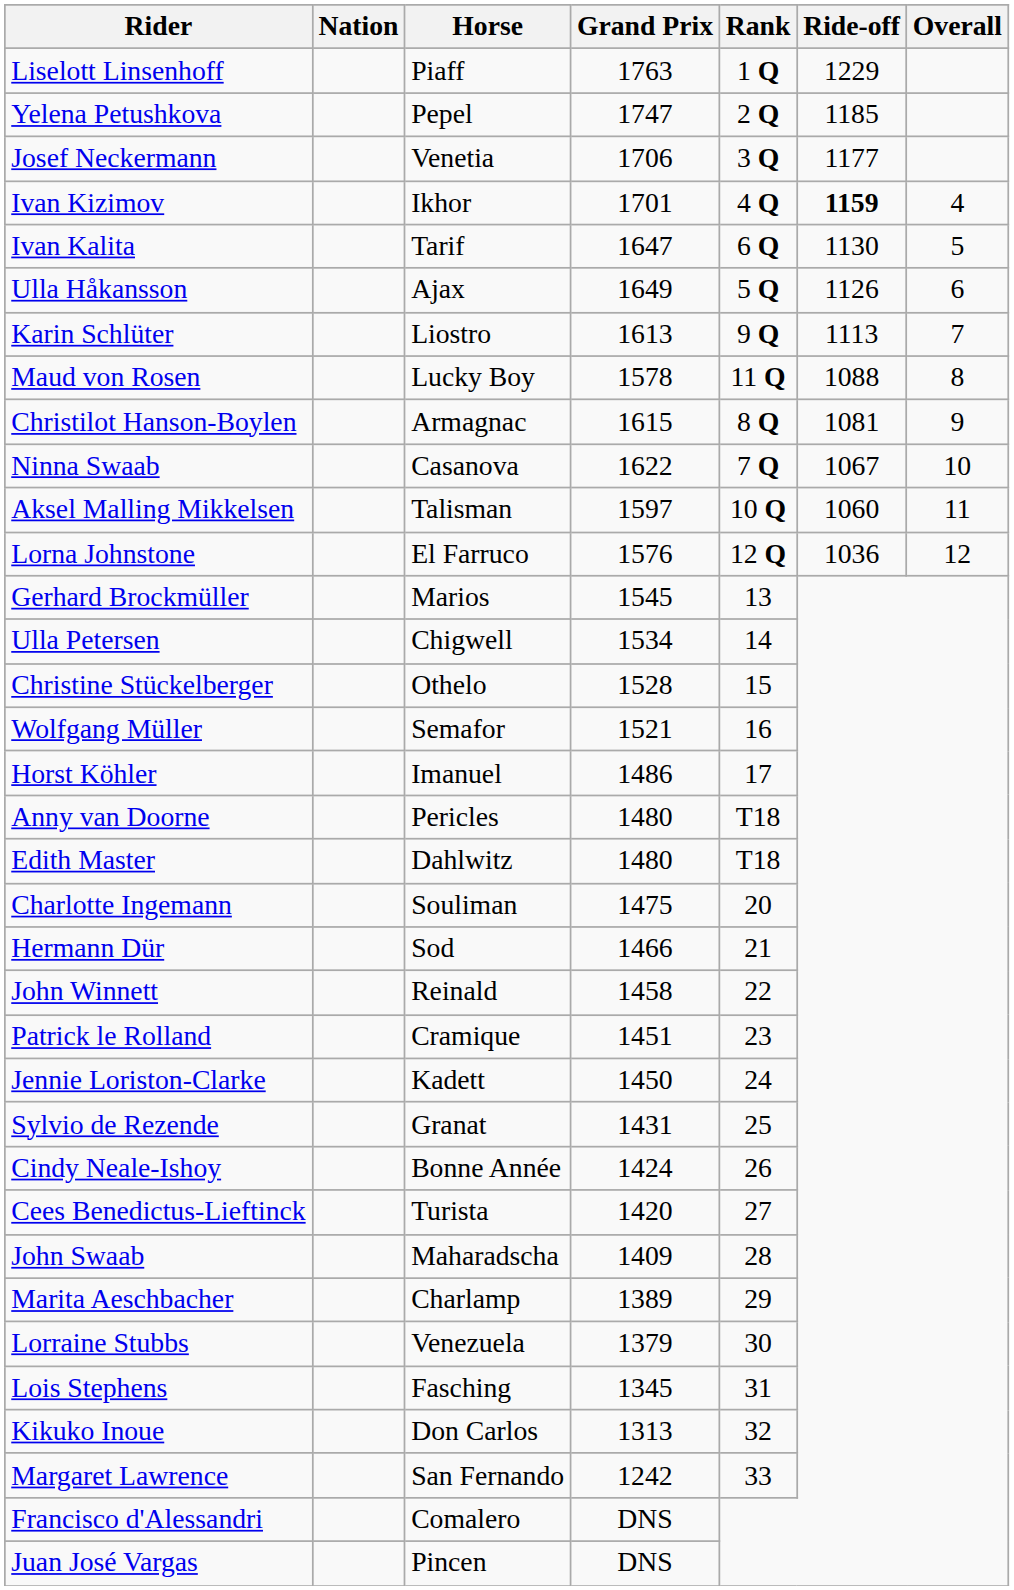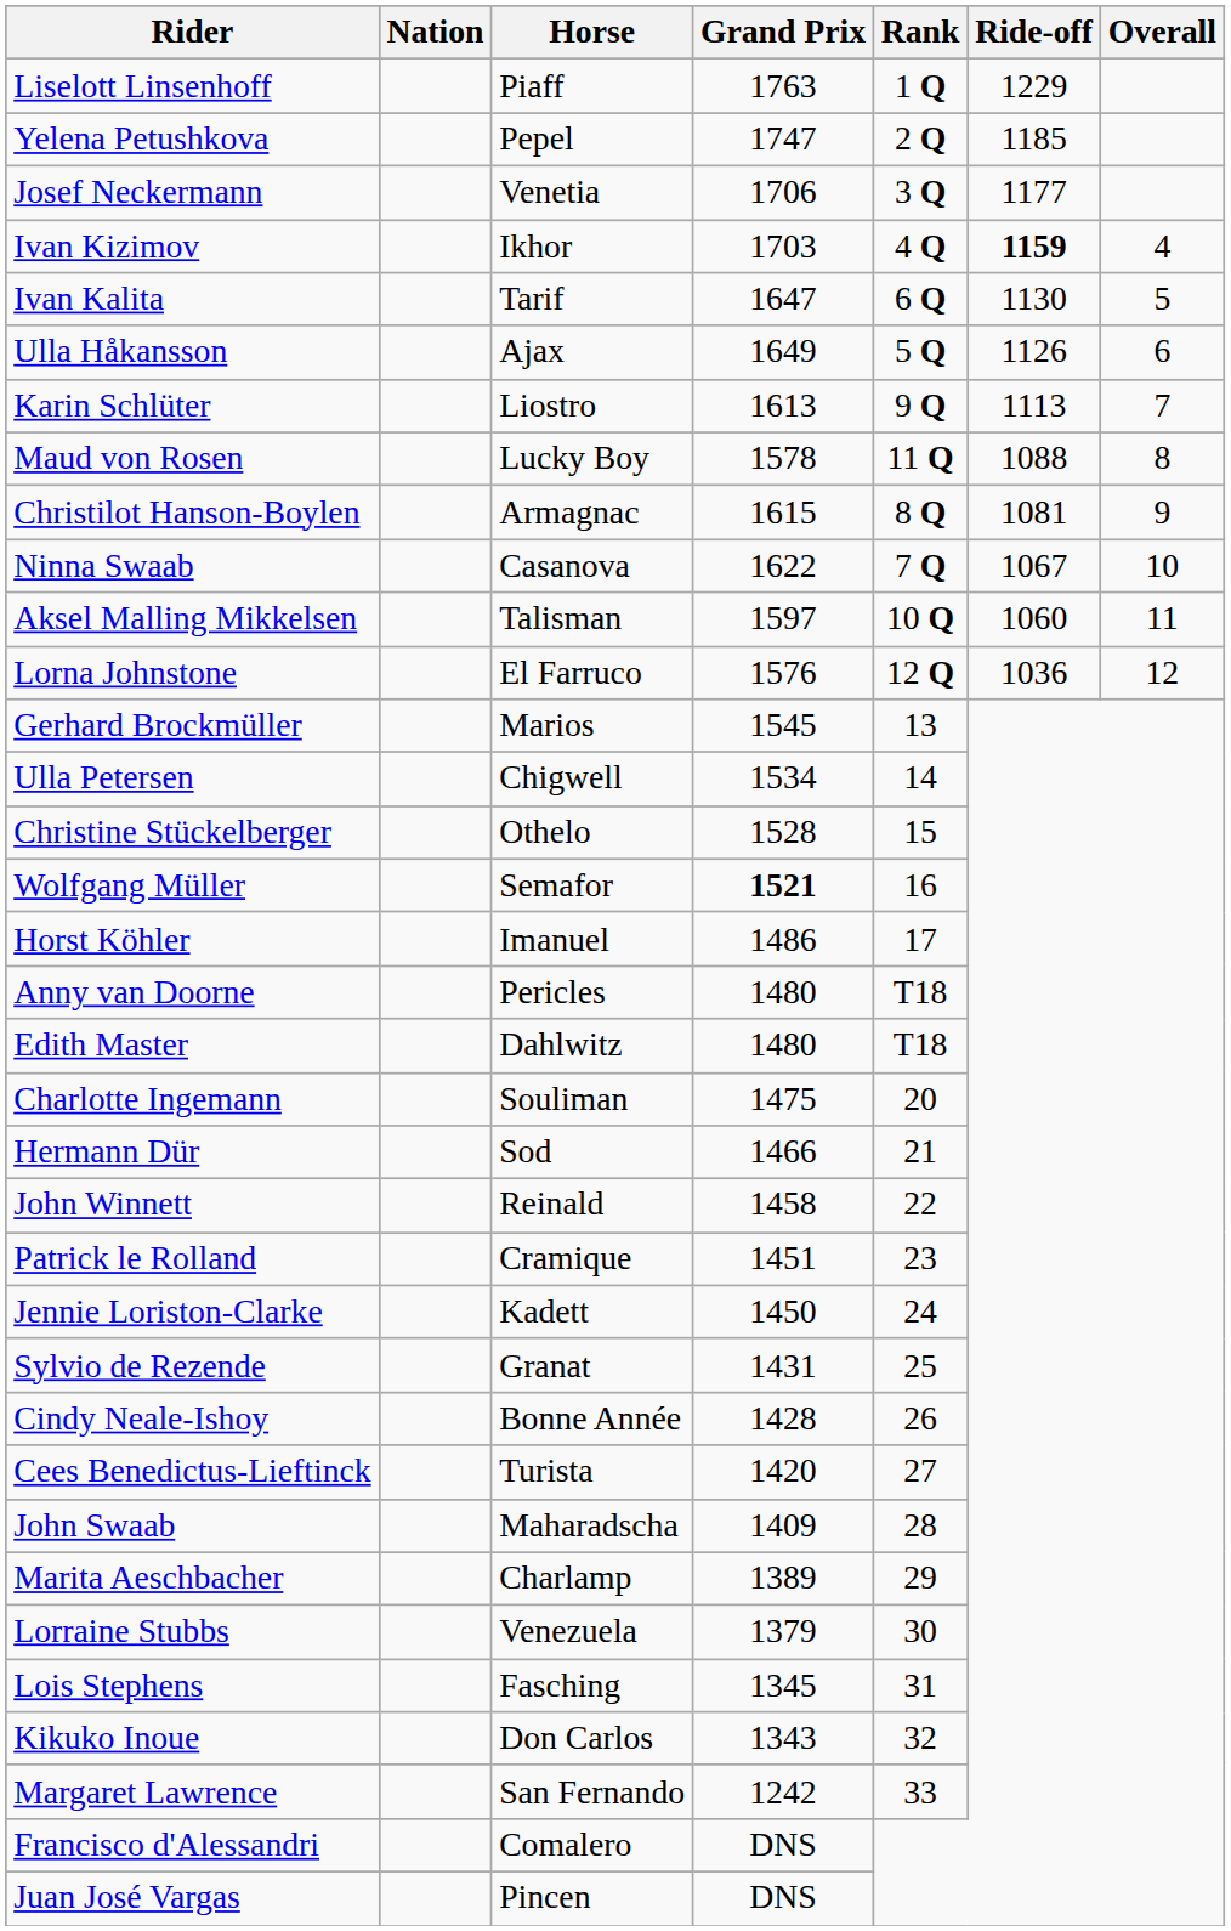Ivan Kizimov | Grand Prix: 1701 -> 1703
Wolfgang Müller | Grand Prix: normal -> bold
Cindy Neale-Ishoy | Grand Prix: 1424 -> 1428
Kikuko Inoue | Grand Prix: 1313 -> 1343
